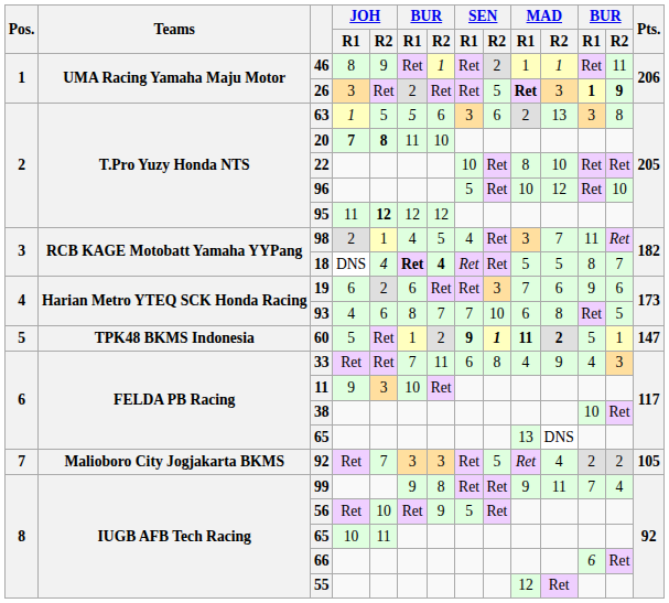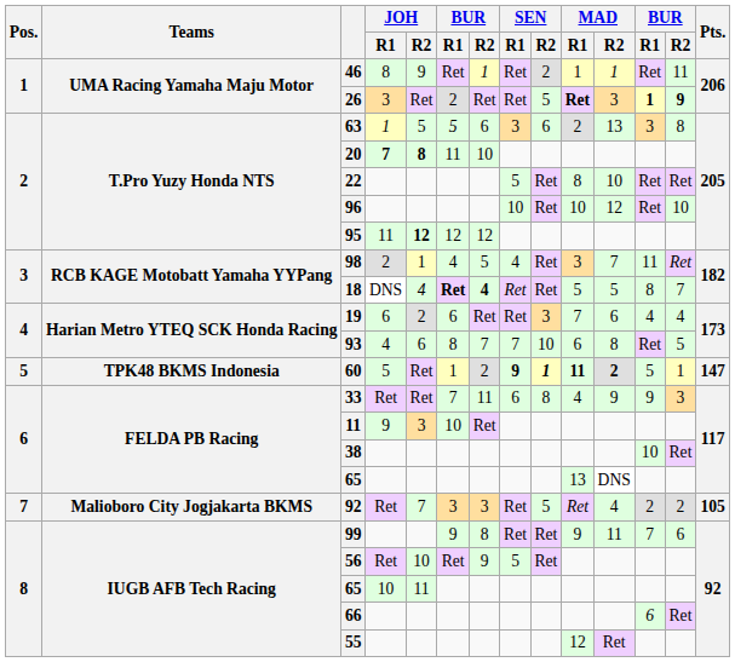22 | SEN / R1: 10 -> 5
96 | SEN / R1: 5 -> 10
19 | column 12: 9 -> 4
19 | column 13: 6 -> 4
33 | column 12: 4 -> 9
99 | column 13: 4 -> 6
